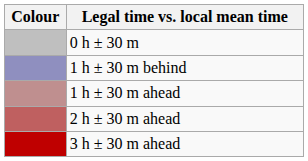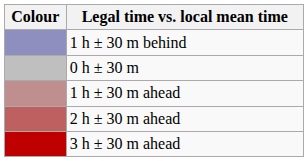rows swapped: 1 h ± 30 m behind <-> 0 h ± 30 m
